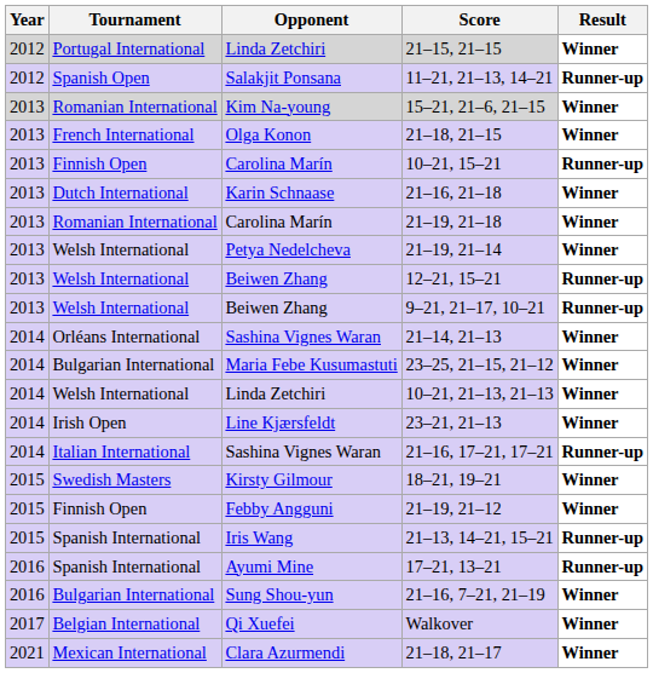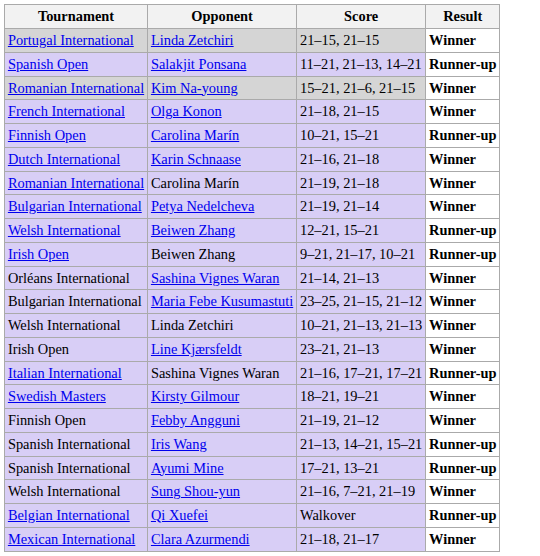- column: Year | 2012 | 2012 | 2013 | 2013 | 2013 | 2013 | 2013 | 2013 | 2013 | 2013 | 2014 | 2014 | 2014 | 2014 | 2014 | 2015 | 2015 | 2015 | 2016 | 2016 | 2017 | 2021
21–19, 21–14 | Tournament: Welsh International -> Bulgarian International
9–21, 21–17, 10–21 | Tournament: Welsh International -> Irish Open
21–16, 7–21, 21–19 | Tournament: Bulgarian International -> Welsh International
Walkover | Result: Winner -> Runner-up
